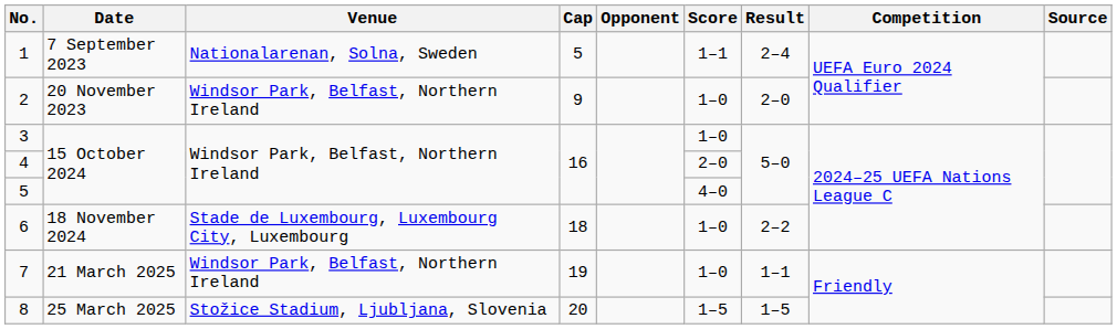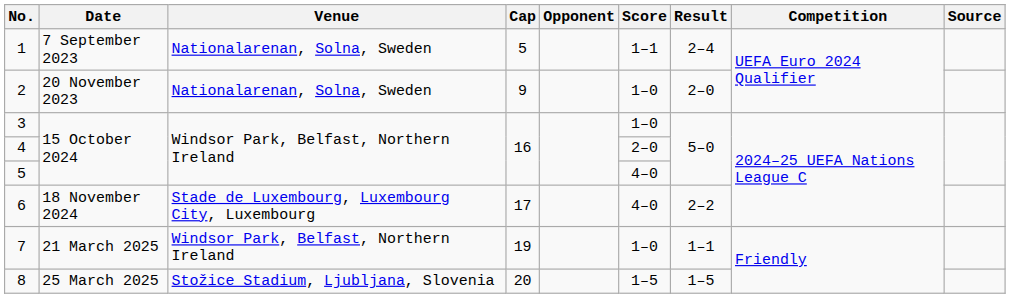2 | Venue: Windsor Park, Belfast, Northern Ireland -> Nationalarenan, Solna, Sweden
6 | Cap: 18 -> 17
6 | Score: 1–0 -> 4–0
